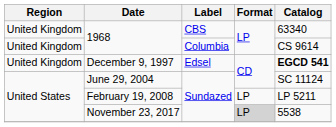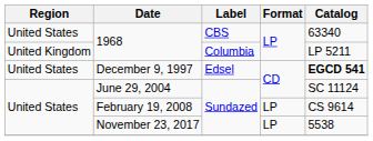1968 / CBS | Region: United Kingdom -> United States
1968 / Columbia | Catalog: CS 9614 -> LP 5211
December 9, 1997 | Region: United Kingdom -> United States
February 19, 2008 | Catalog: LP 5211 -> CS 9614
November 23, 2017 | Format: lightgrey background -> no background
